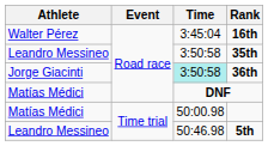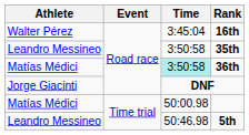36th | Athlete: Jorge Giacinti -> Matías Médici
DNF | Athlete: Matías Médici -> Jorge Giacinti
